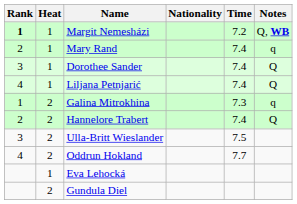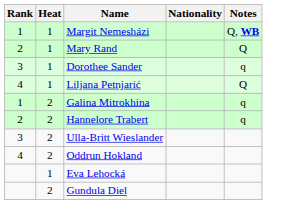- column: Time | 7.2 | 7.4 | 7.4 | 7.4 | 7.3 | 7.4 | 7.5 | 7.7
Margit Nemesházi | Rank: bold -> normal
Mary Rand | Notes: q -> Q
Dorothee Sander | Notes: Q -> q
Hannelore Trabert | Notes: Q -> q
